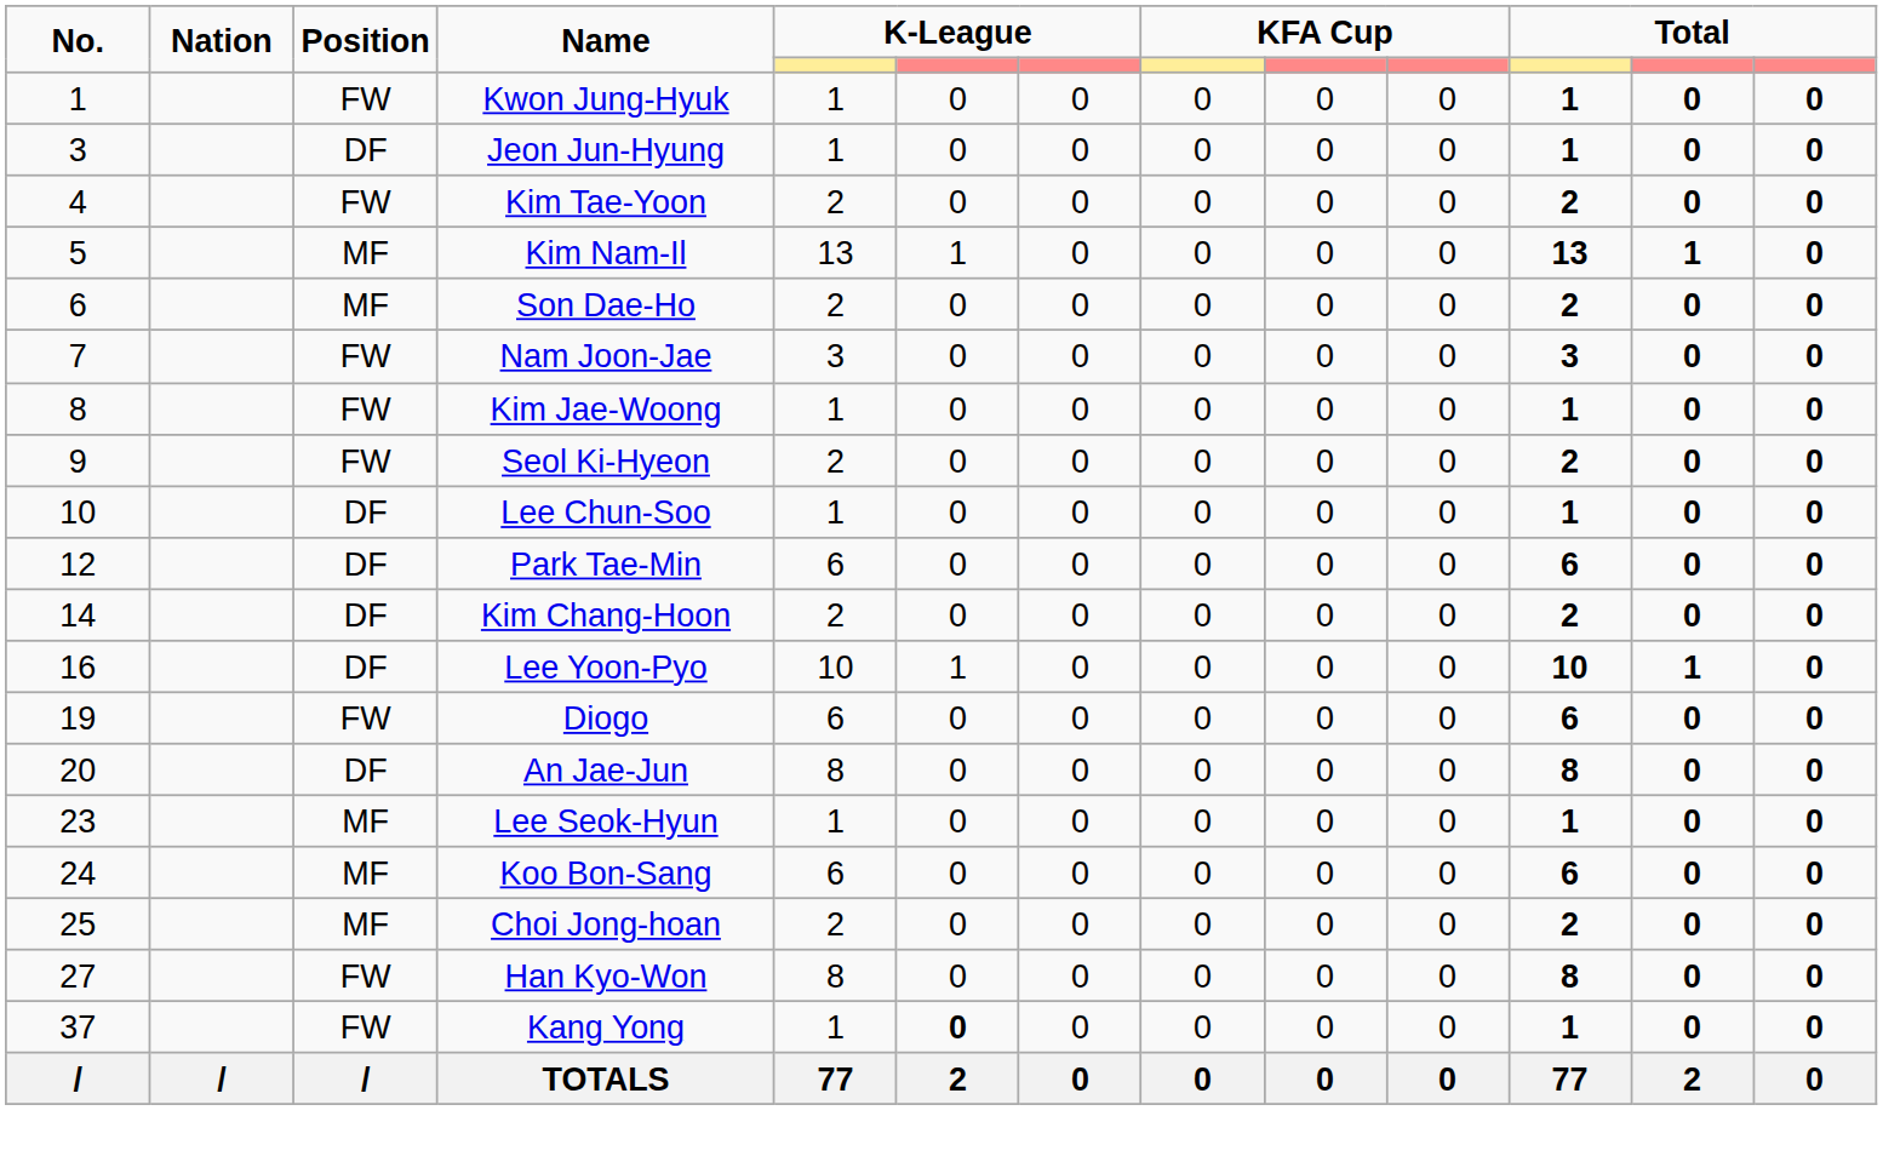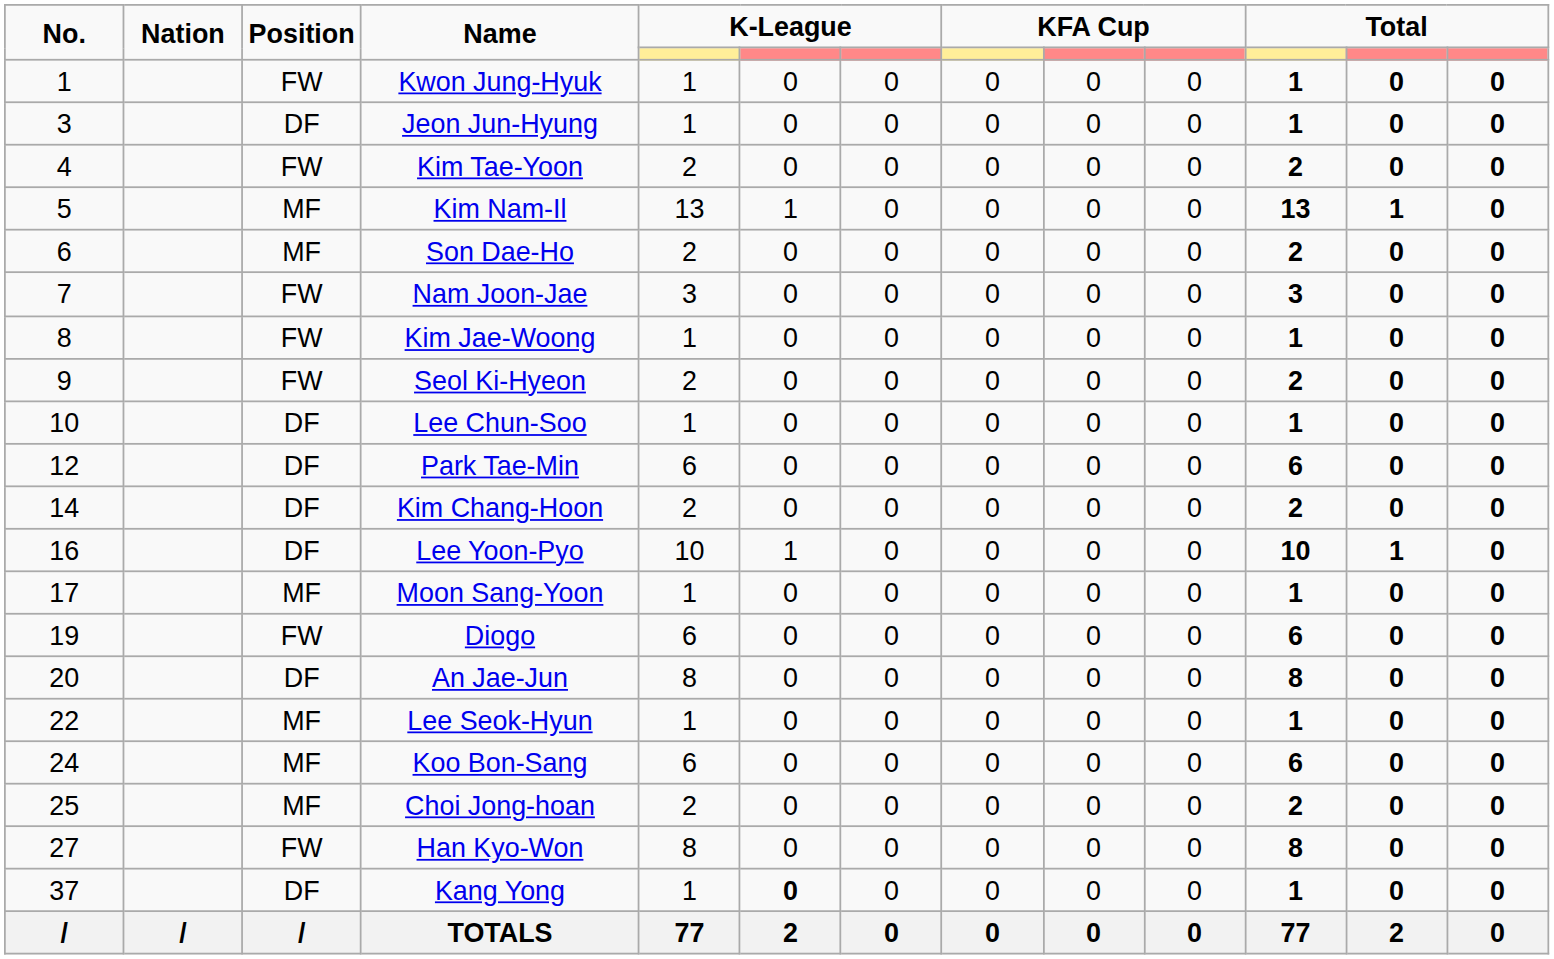+ row: 17 | MF | Moon Sang-Yoon | 1 | 0 | 0 | 0 | 0 | 0 | 1 | 0 | 0
Lee Seok-Hyun | No.: 23 -> 22
Kang Yong | Position: FW -> DF
